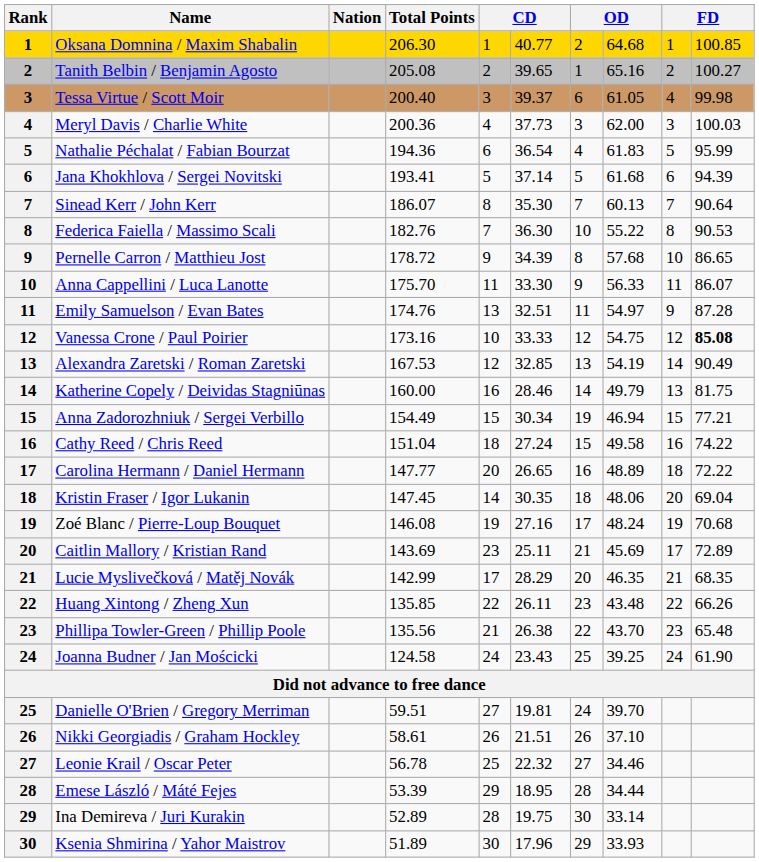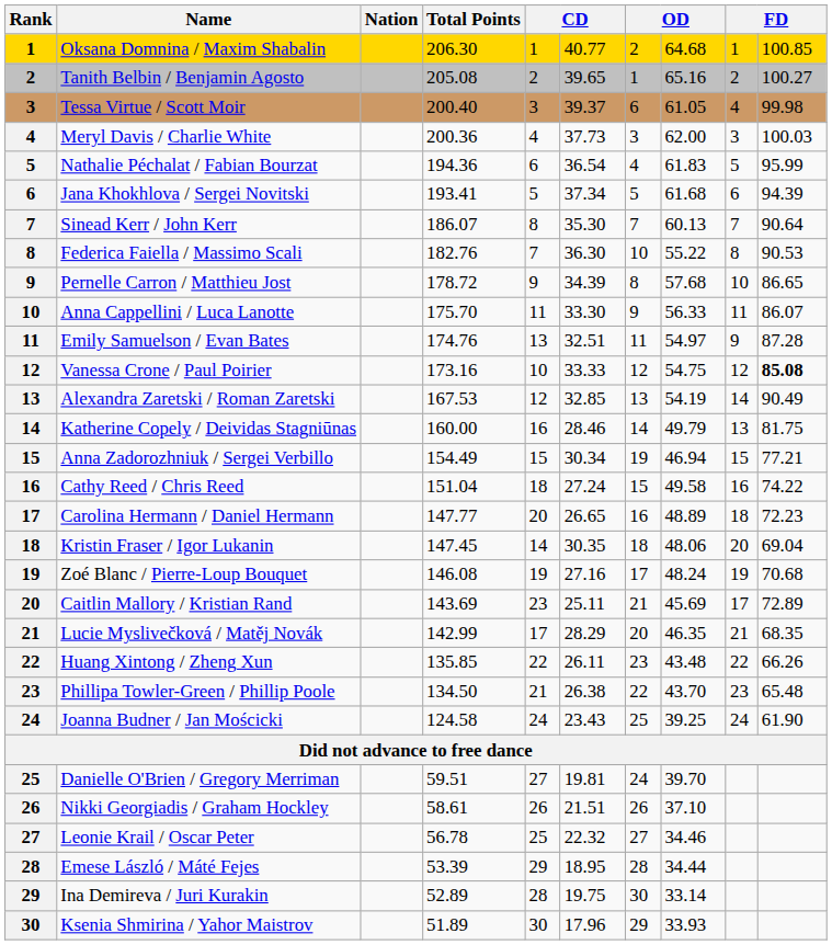Jana Khokhlova / Sergei Novitski | column 6: 37.14 -> 37.34
Carolina Hermann / Daniel Hermann | column 10: 72.22 -> 72.23
Phillipa Towler-Green / Phillip Poole | Total Points: 135.56 -> 134.50
